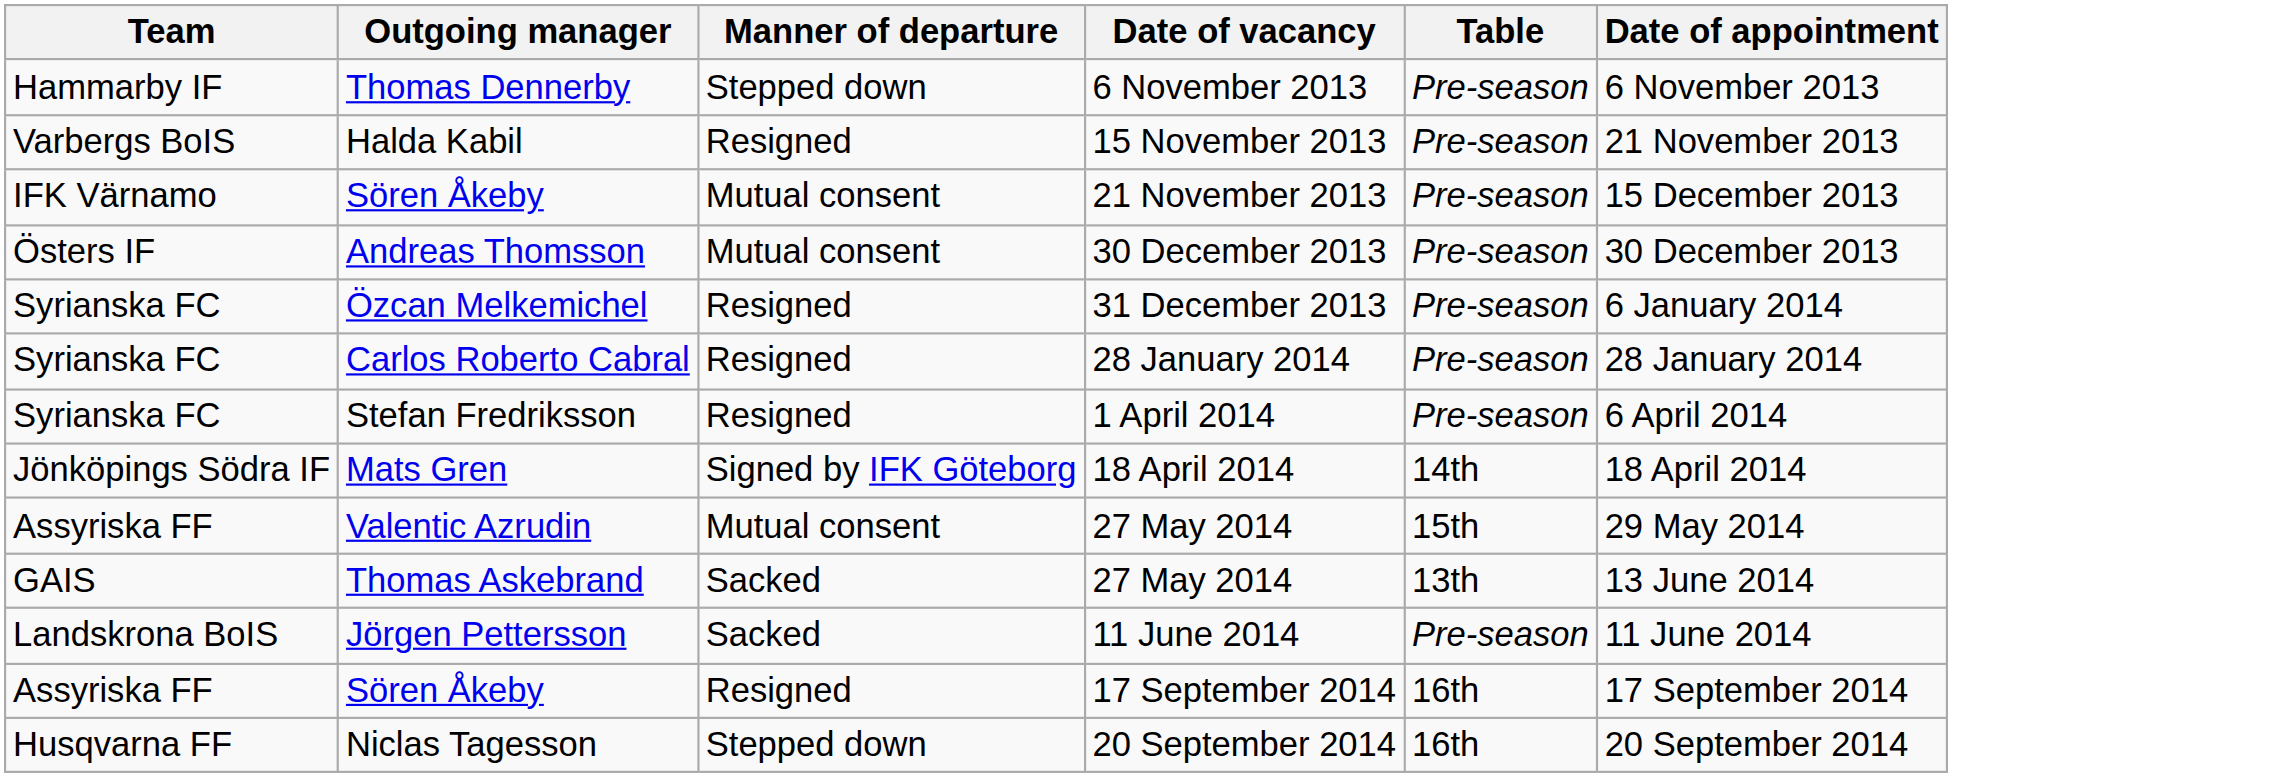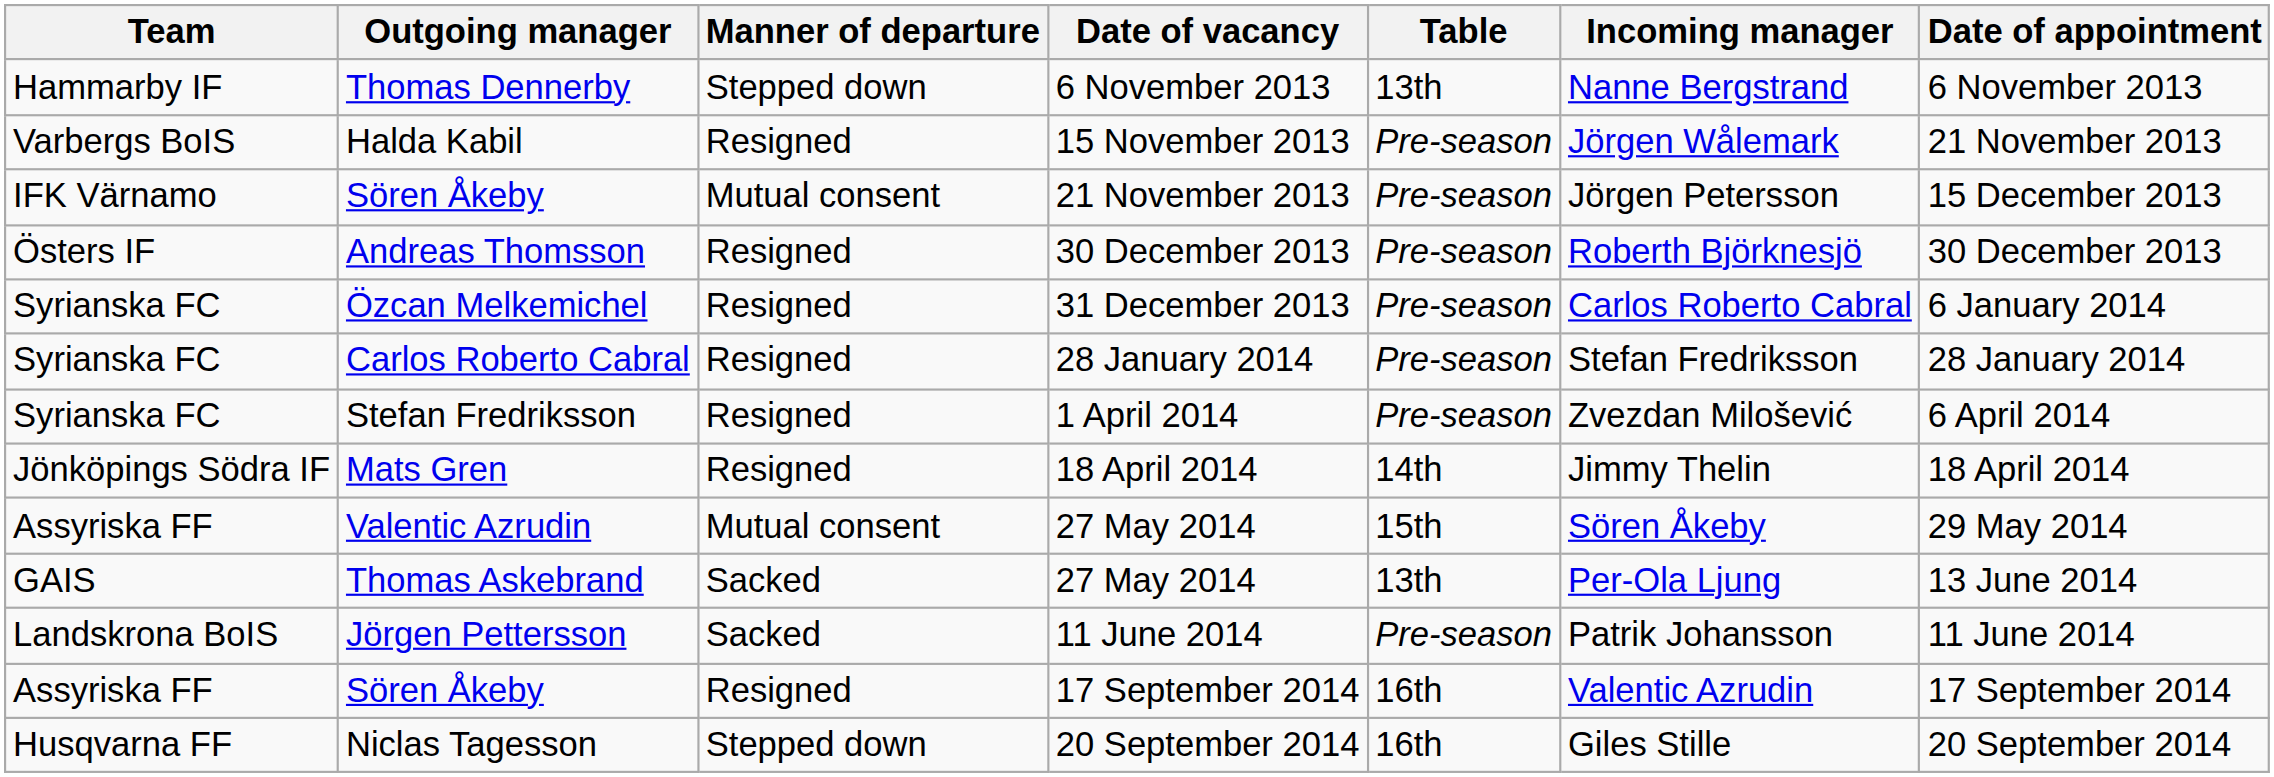+ column: Incoming manager | Nanne Bergstrand | Jörgen Wålemark | Jörgen Petersson | Roberth Björknesjö | Carlos Roberto Cabral | Stefan Fredriksson | Zvezdan Milošević | Jimmy Thelin | Sören Åkeby | Per-Ola Ljung | Patrik Johansson | Valentic Azrudin | Giles Stille
Thomas Dennerby | Table: Pre-season -> 13th
Andreas Thomsson | Manner of departure: Mutual consent -> Resigned
Mats Gren | Manner of departure: Signed by IFK Göteborg -> Resigned
